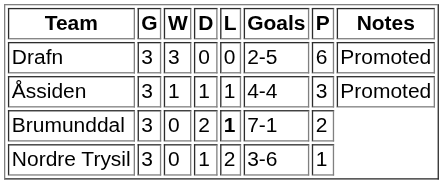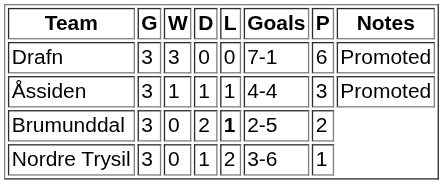Drafn | Goals: 2-5 -> 7-1
Brumunddal | Goals: 7-1 -> 2-5
